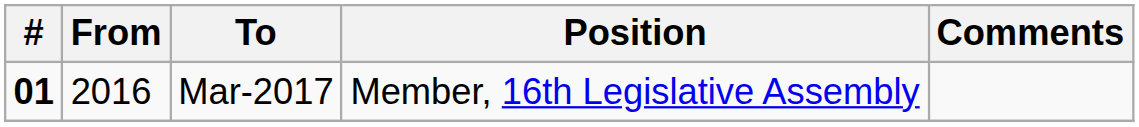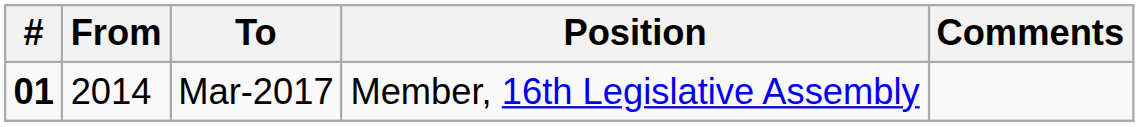Mar-2017 | From: 2016 -> 2014
